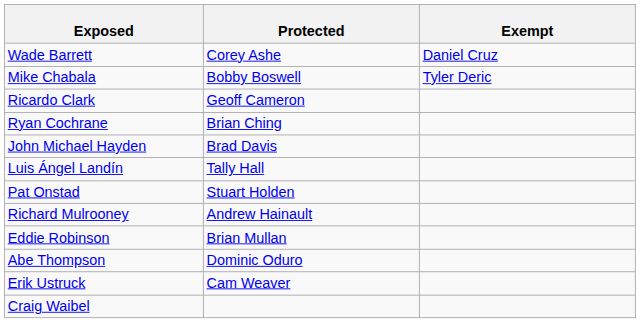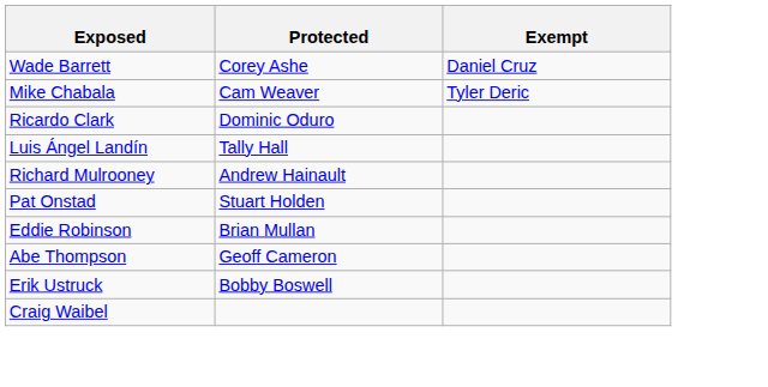Mike Chabala | Protected: Bobby Boswell -> Cam Weaver
Ricardo Clark | Protected: Geoff Cameron -> Dominic Oduro
- row: Ryan Cochrane | Brian Ching
- row: John Michael Hayden | Brad Davis
rows swapped: Richard Mulrooney <-> Pat Onstad
Abe Thompson | Protected: Dominic Oduro -> Geoff Cameron
Erik Ustruck | Protected: Cam Weaver -> Bobby Boswell
